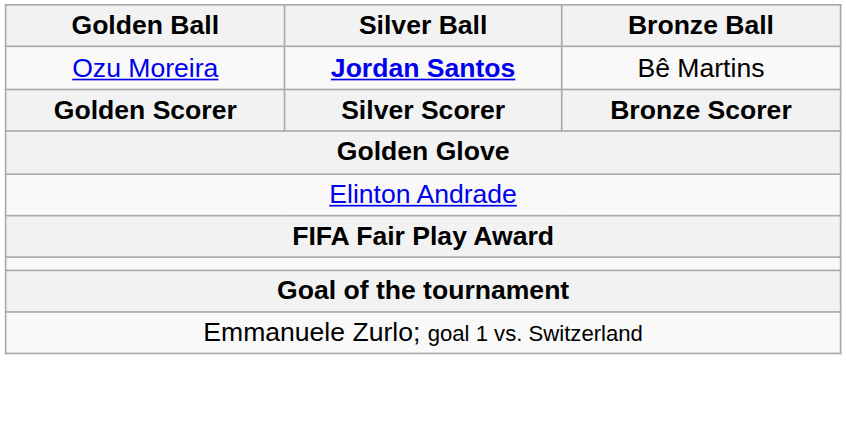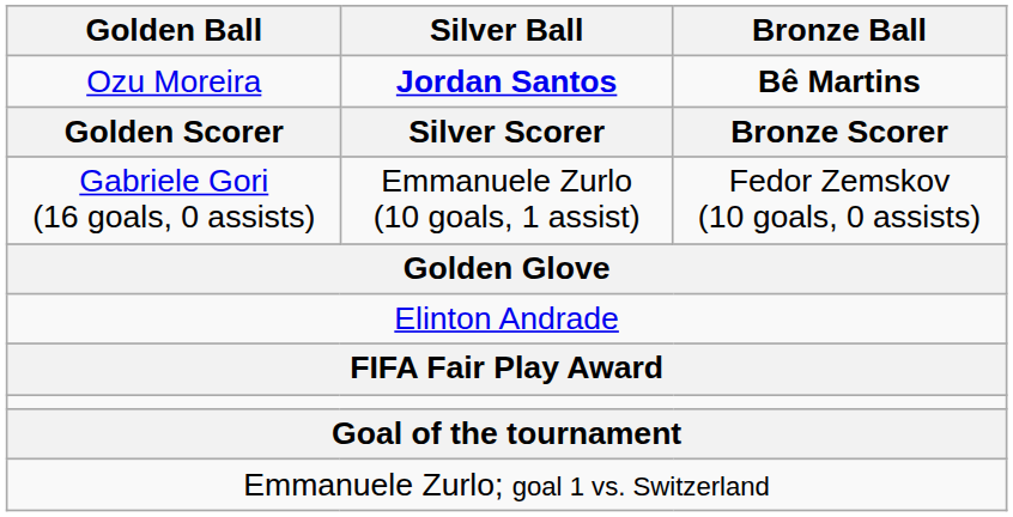Ozu Moreira | Bronze Ball: normal -> bold
+ row: Gabriele Gori (16 goals, 0 assists) | Emmanuele Zurlo (10 goals, 1 assist) | Fedor Zemskov (10 goals, 0 assists)
